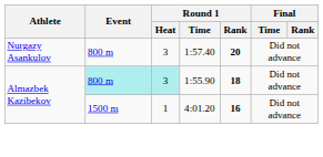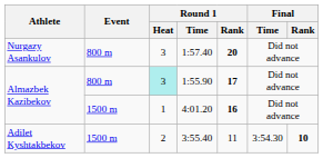1:55.90 | Event: paleturquoise background -> no background
1:55.90 | Round 1 / Rank: 18 -> 17
+ row: Adilet Kyshtakbekov | 1500 m | 2 | 3:55.40 | 11 | 3:54.30 | 10
